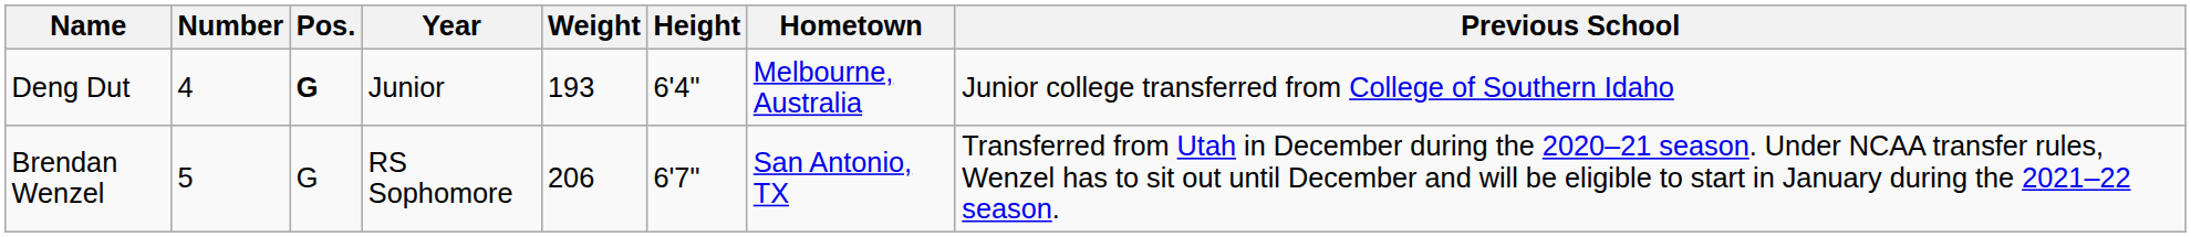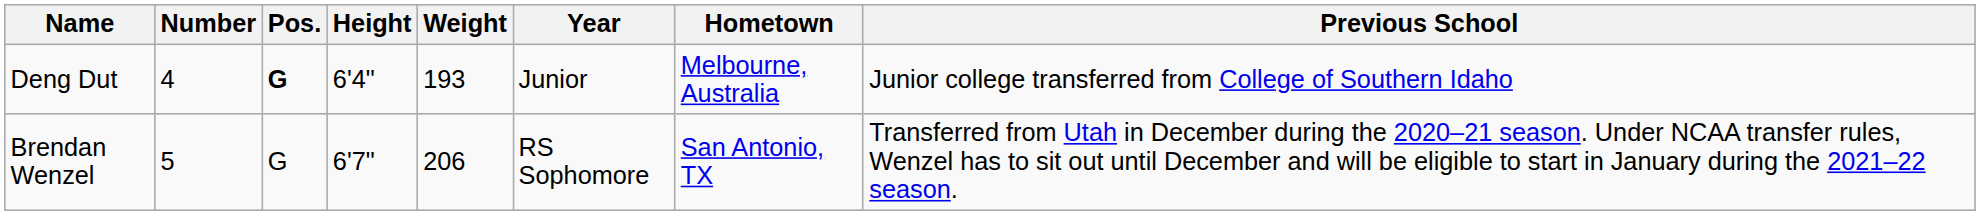columns swapped: Height <-> Year
